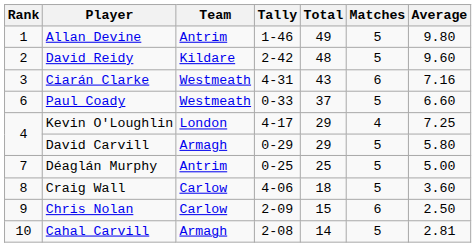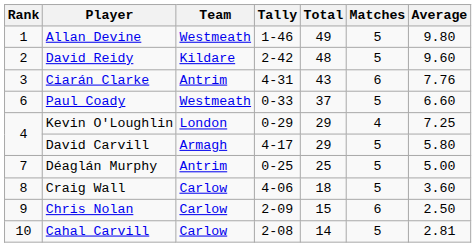Allan Devine | Team: Antrim -> Westmeath
Ciarán Clarke | Team: Westmeath -> Antrim
Ciarán Clarke | Average: 7.16 -> 7.76
Kevin O'Loughlin | Tally: 4-17 -> 0-29
David Carvill | Tally: 0-29 -> 4-17
Cahal Carvill | Team: Armagh -> Carlow
